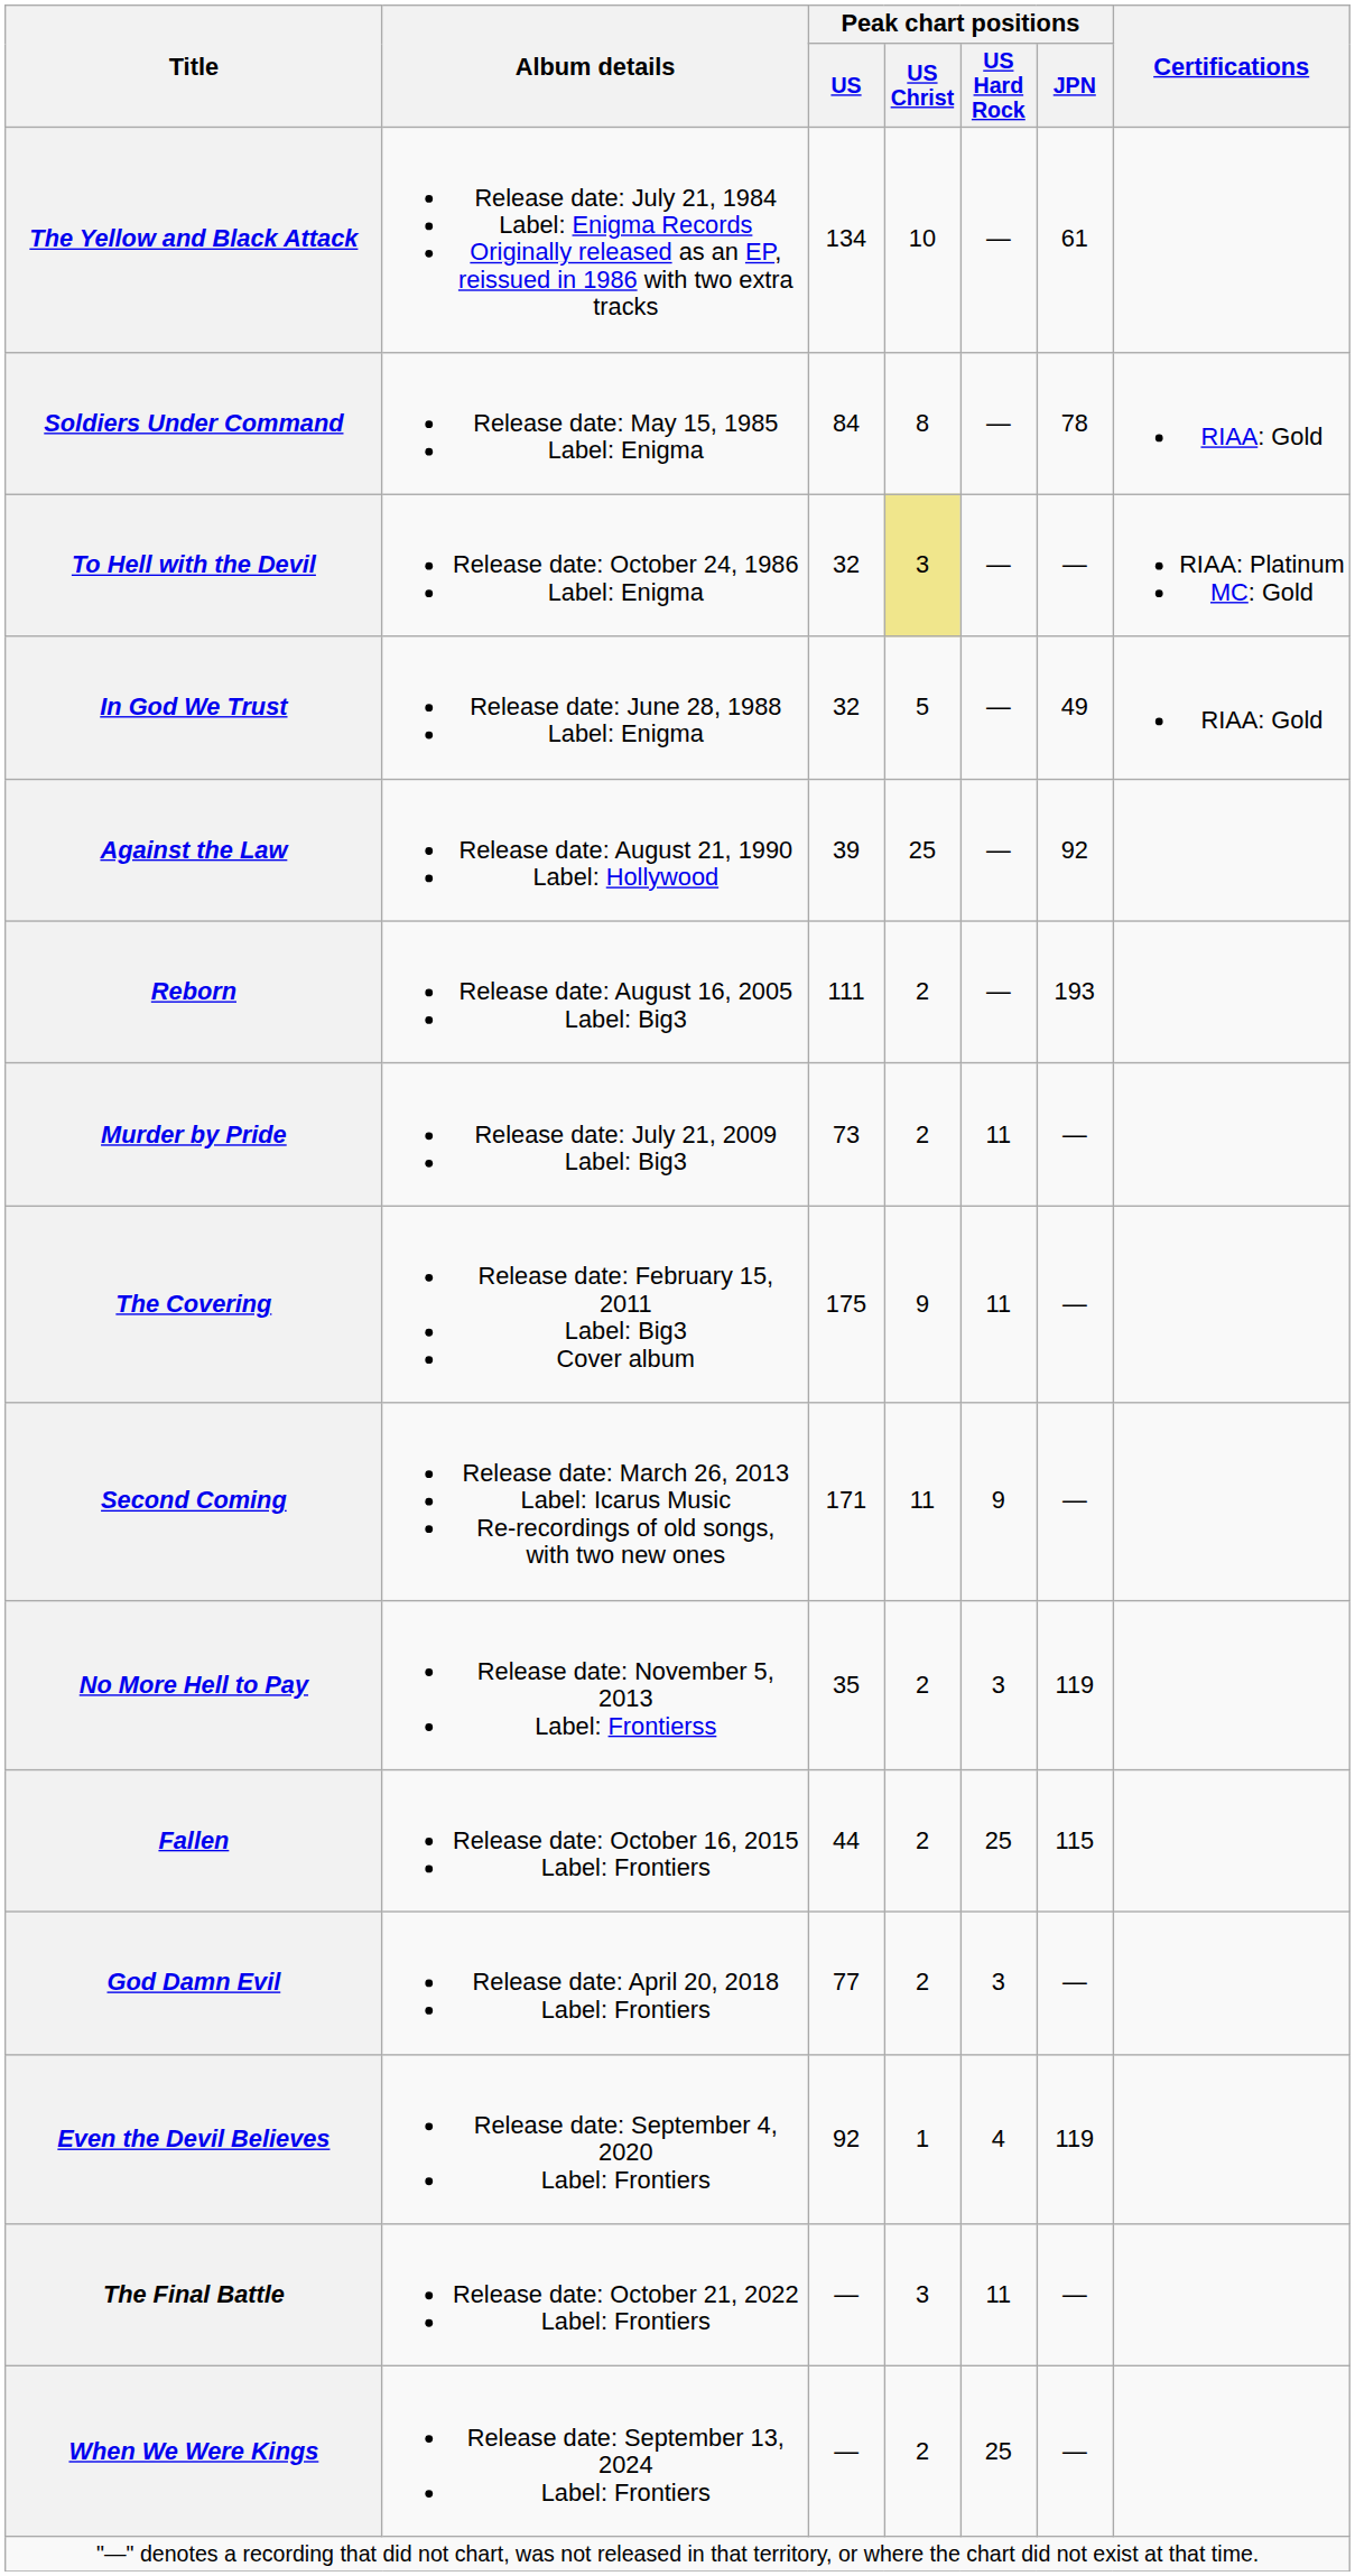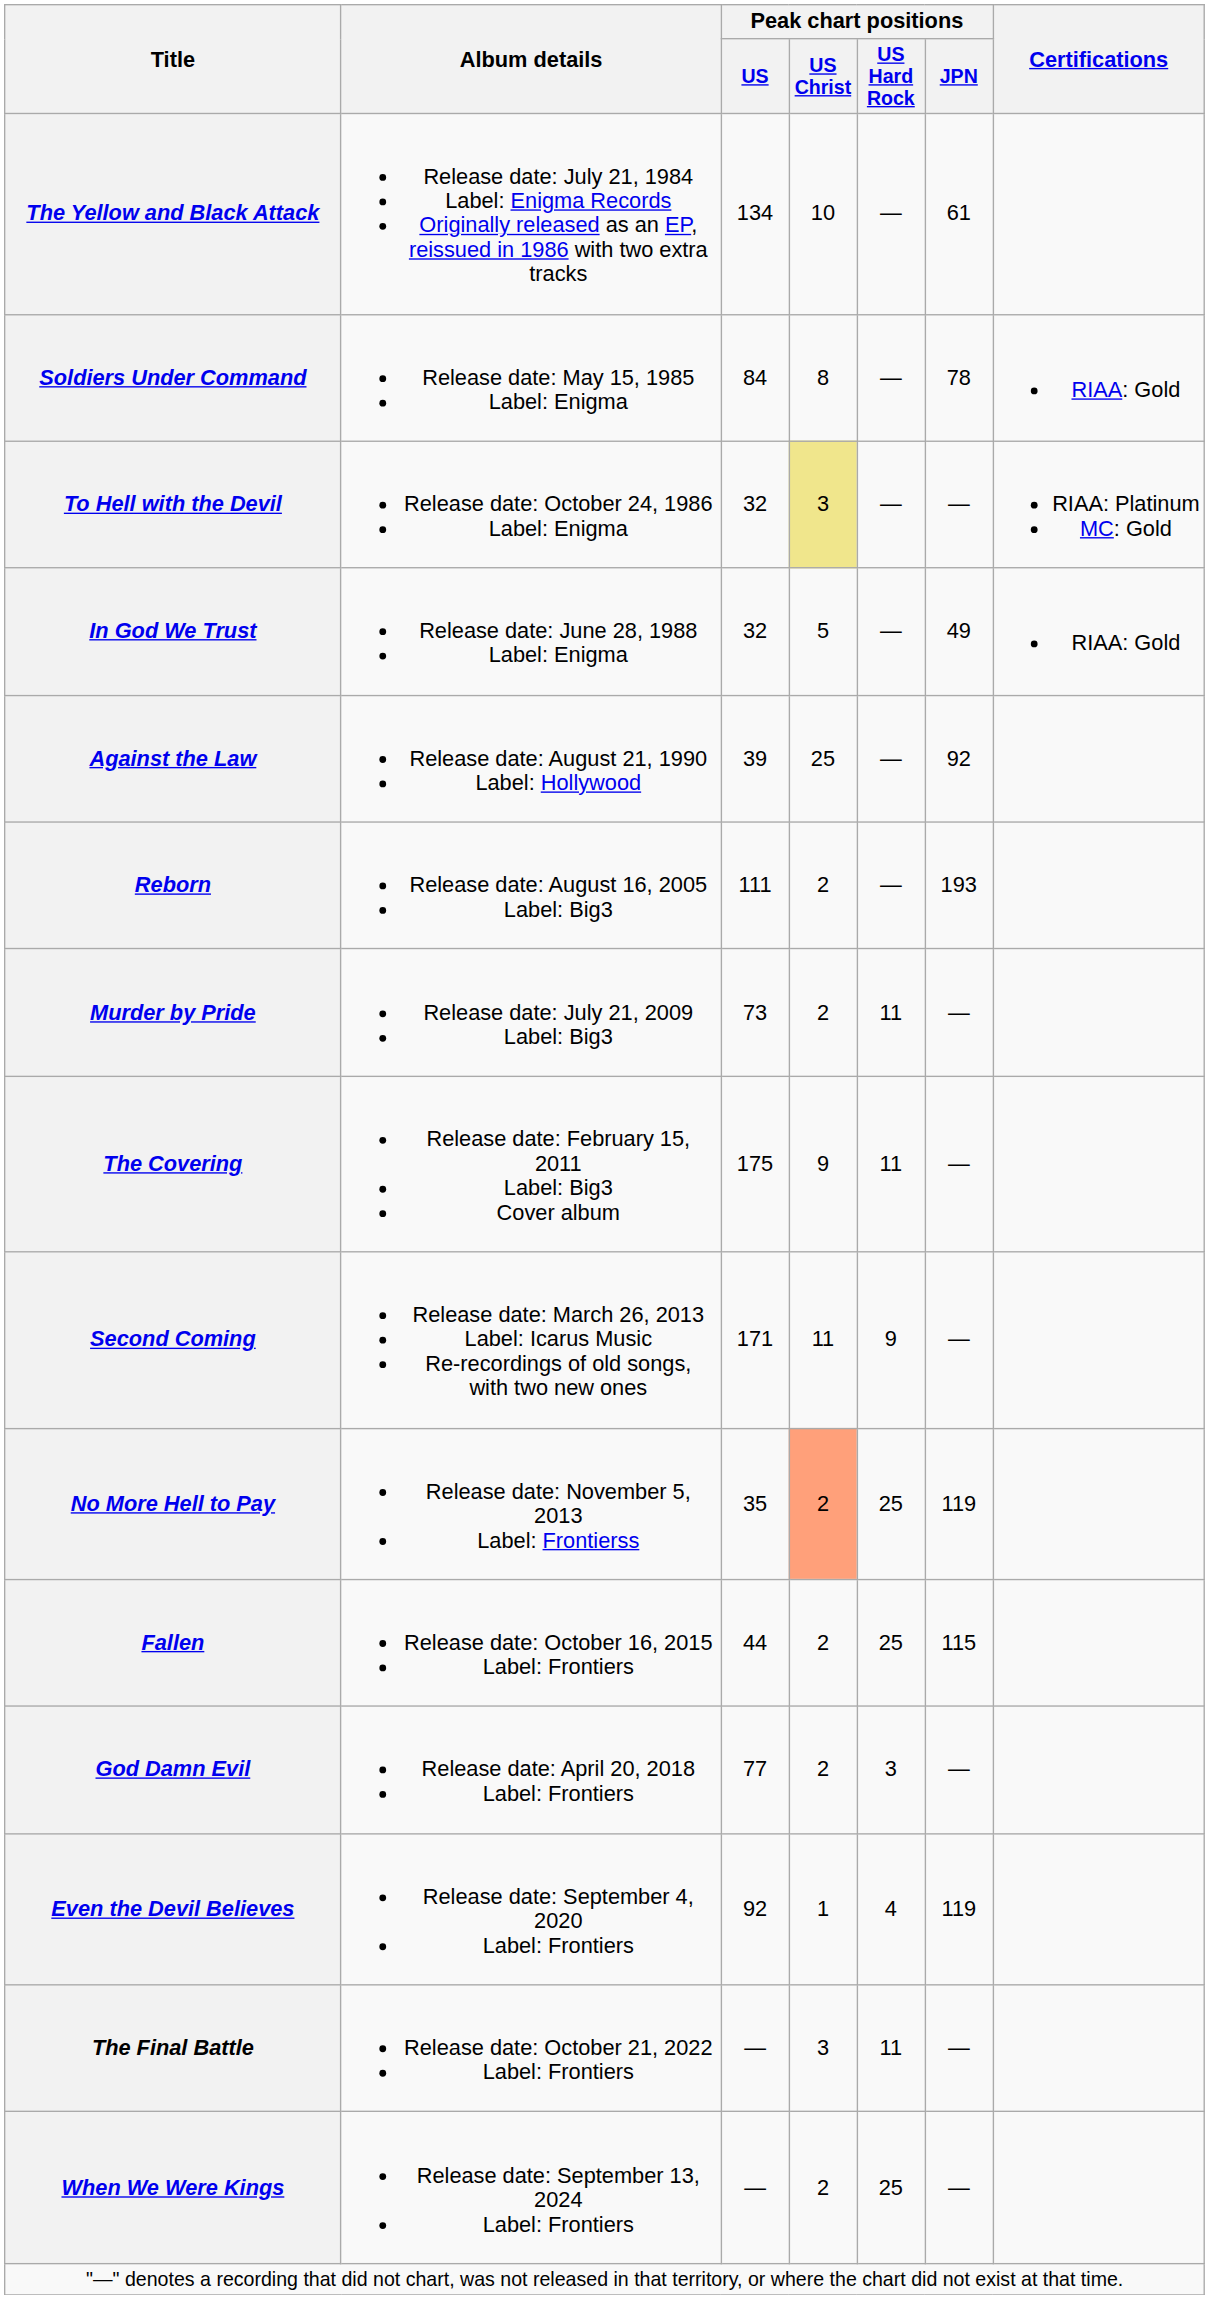No More Hell to Pay | Peak chart positions / US Christ: no background -> lightsalmon background
No More Hell to Pay | Peak chart positions / US Hard Rock: 3 -> 25
